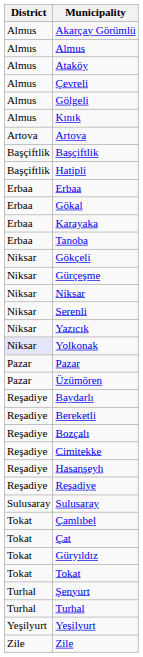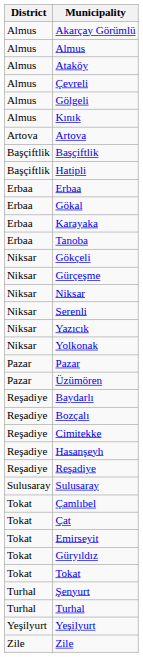Yolkonak | District: lavender background -> no background
- row: Reşadiye | Bereketli
+ row: Tokat | Emirseyit
